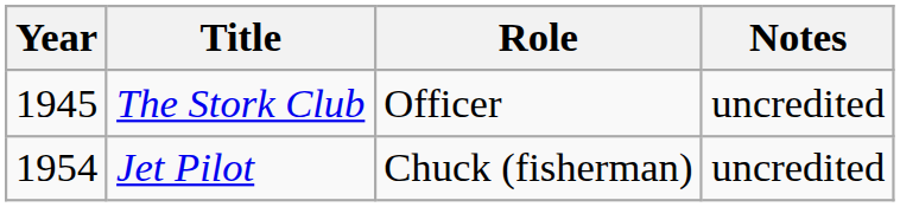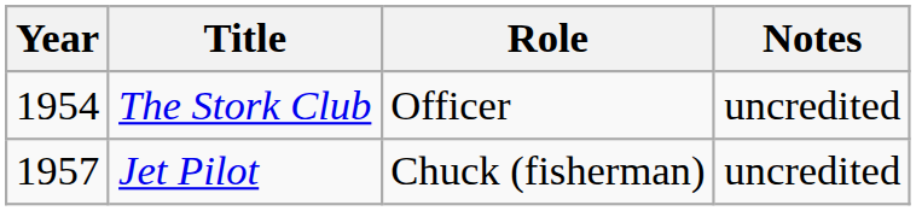The Stork Club | Year: 1945 -> 1954
Jet Pilot | Year: 1954 -> 1957
